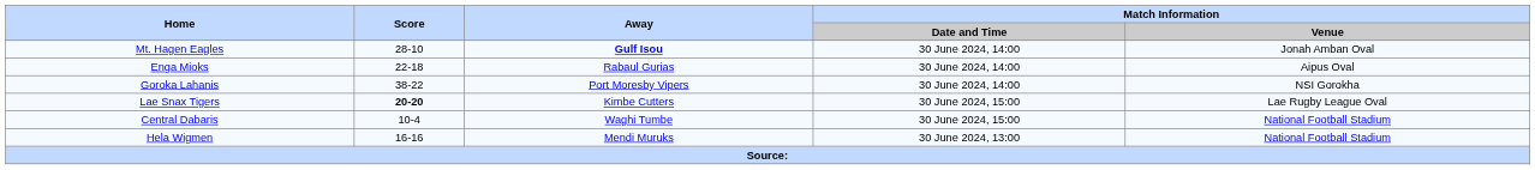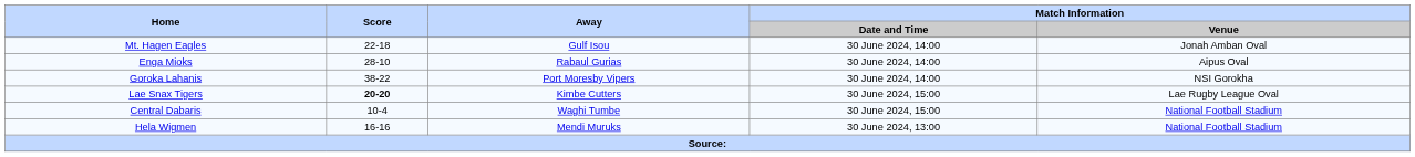Mt. Hagen Eagles | Score: 28-10 -> 22-18
Mt. Hagen Eagles | Away: bold -> normal
Enga Mioks | Score: 22-18 -> 28-10
